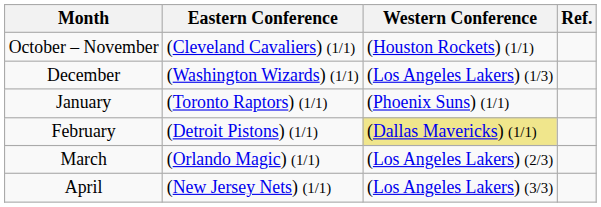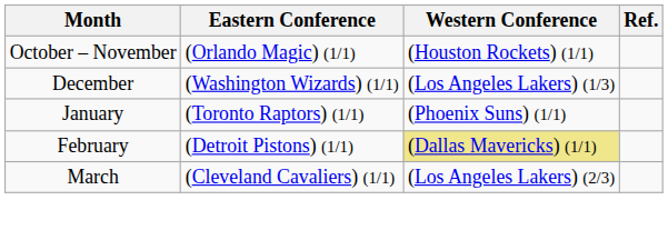October – November | Eastern Conference: (Cleveland Cavaliers) (1/1) -> (Orlando Magic) (1/1)
March | Eastern Conference: (Orlando Magic) (1/1) -> (Cleveland Cavaliers) (1/1)
- row: April | (New Jersey Nets) (1/1) | (Los Angeles Lakers) (3/3)
